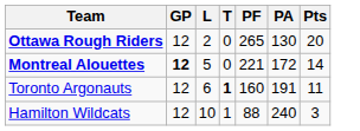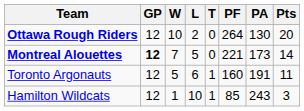+ column: W | 10 | 7 | 5 | 1
Ottawa Rough Riders | PF: 265 -> 264
Montreal Alouettes | PA: 172 -> 173
Toronto Argonauts | T: bold -> normal
Hamilton Wildcats | PF: 88 -> 85
Hamilton Wildcats | PA: 240 -> 243
